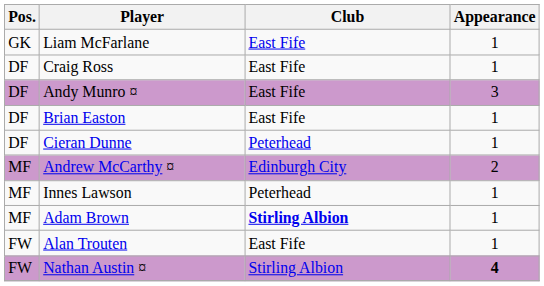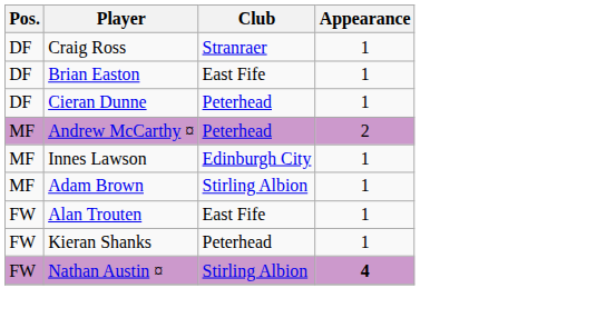- row: GK | Liam McFarlane | East Fife | 1
Craig Ross | Club: East Fife -> Stranraer
- row: DF | Andy Munro ¤ | East Fife | 3
Andrew McCarthy ¤ | Club: Edinburgh City -> Peterhead
Innes Lawson | Club: Peterhead -> Edinburgh City
Adam Brown | Club: bold -> normal
+ row: FW | Kieran Shanks | Peterhead | 1
